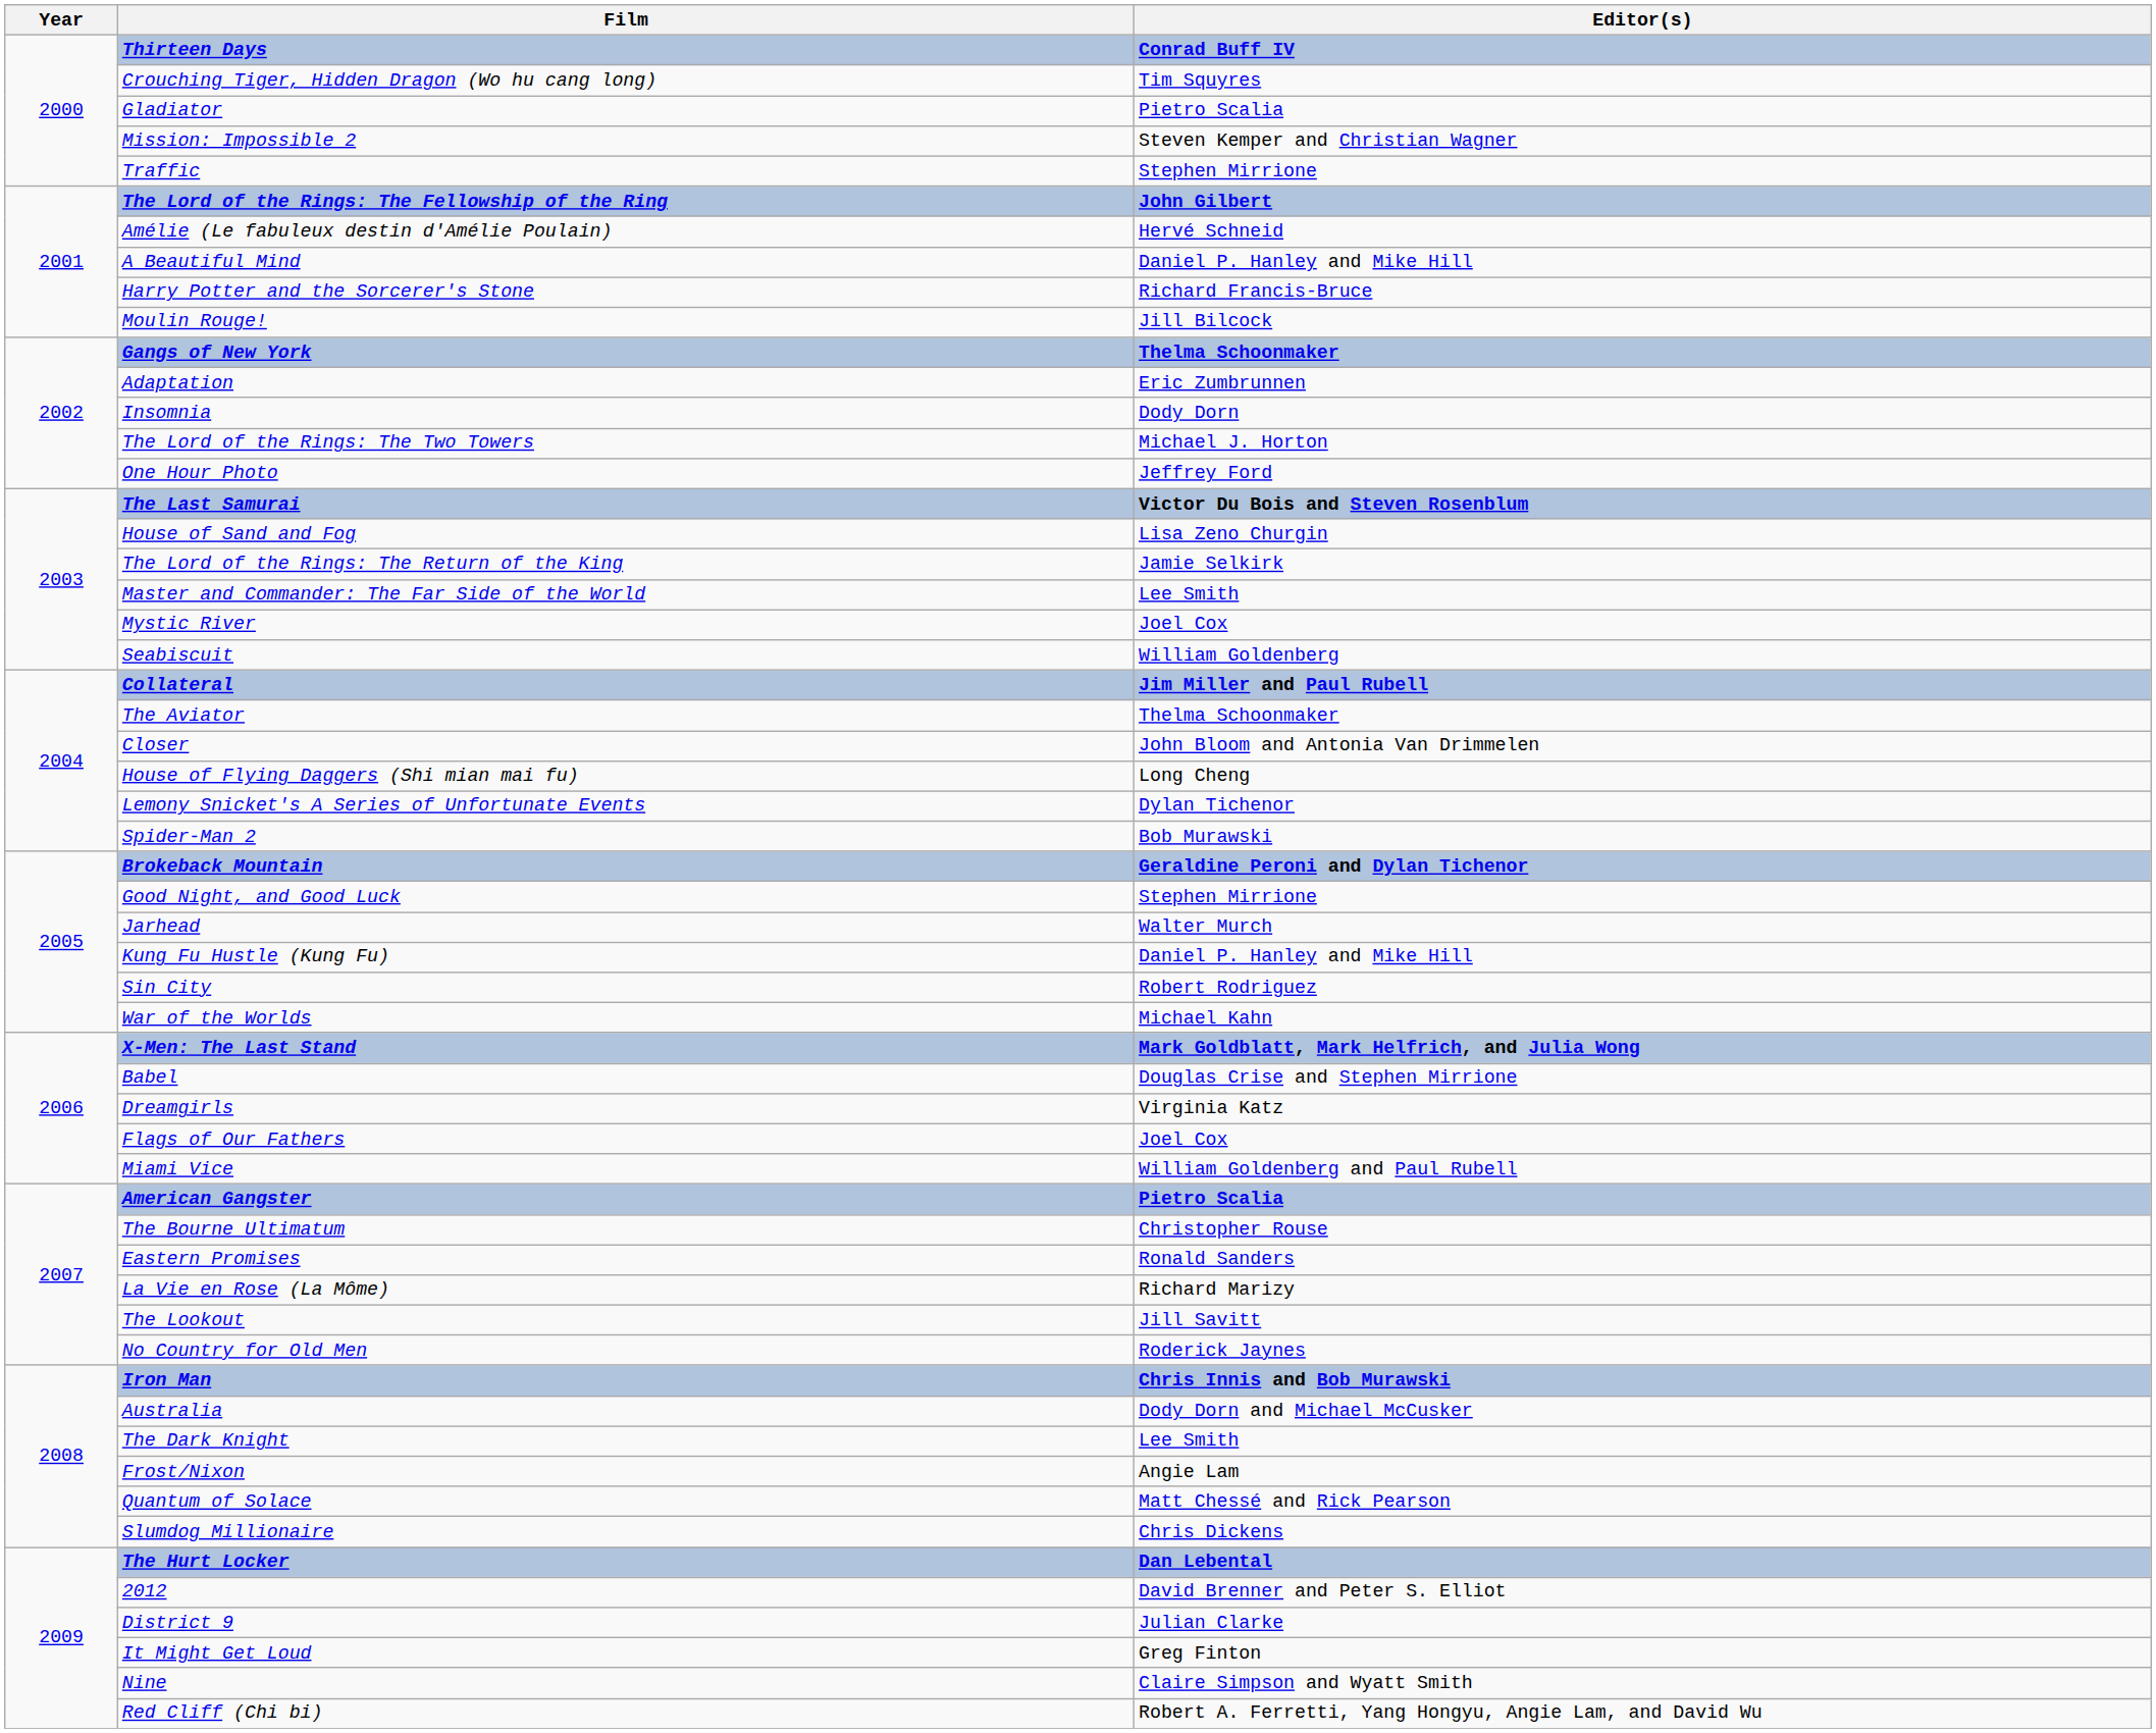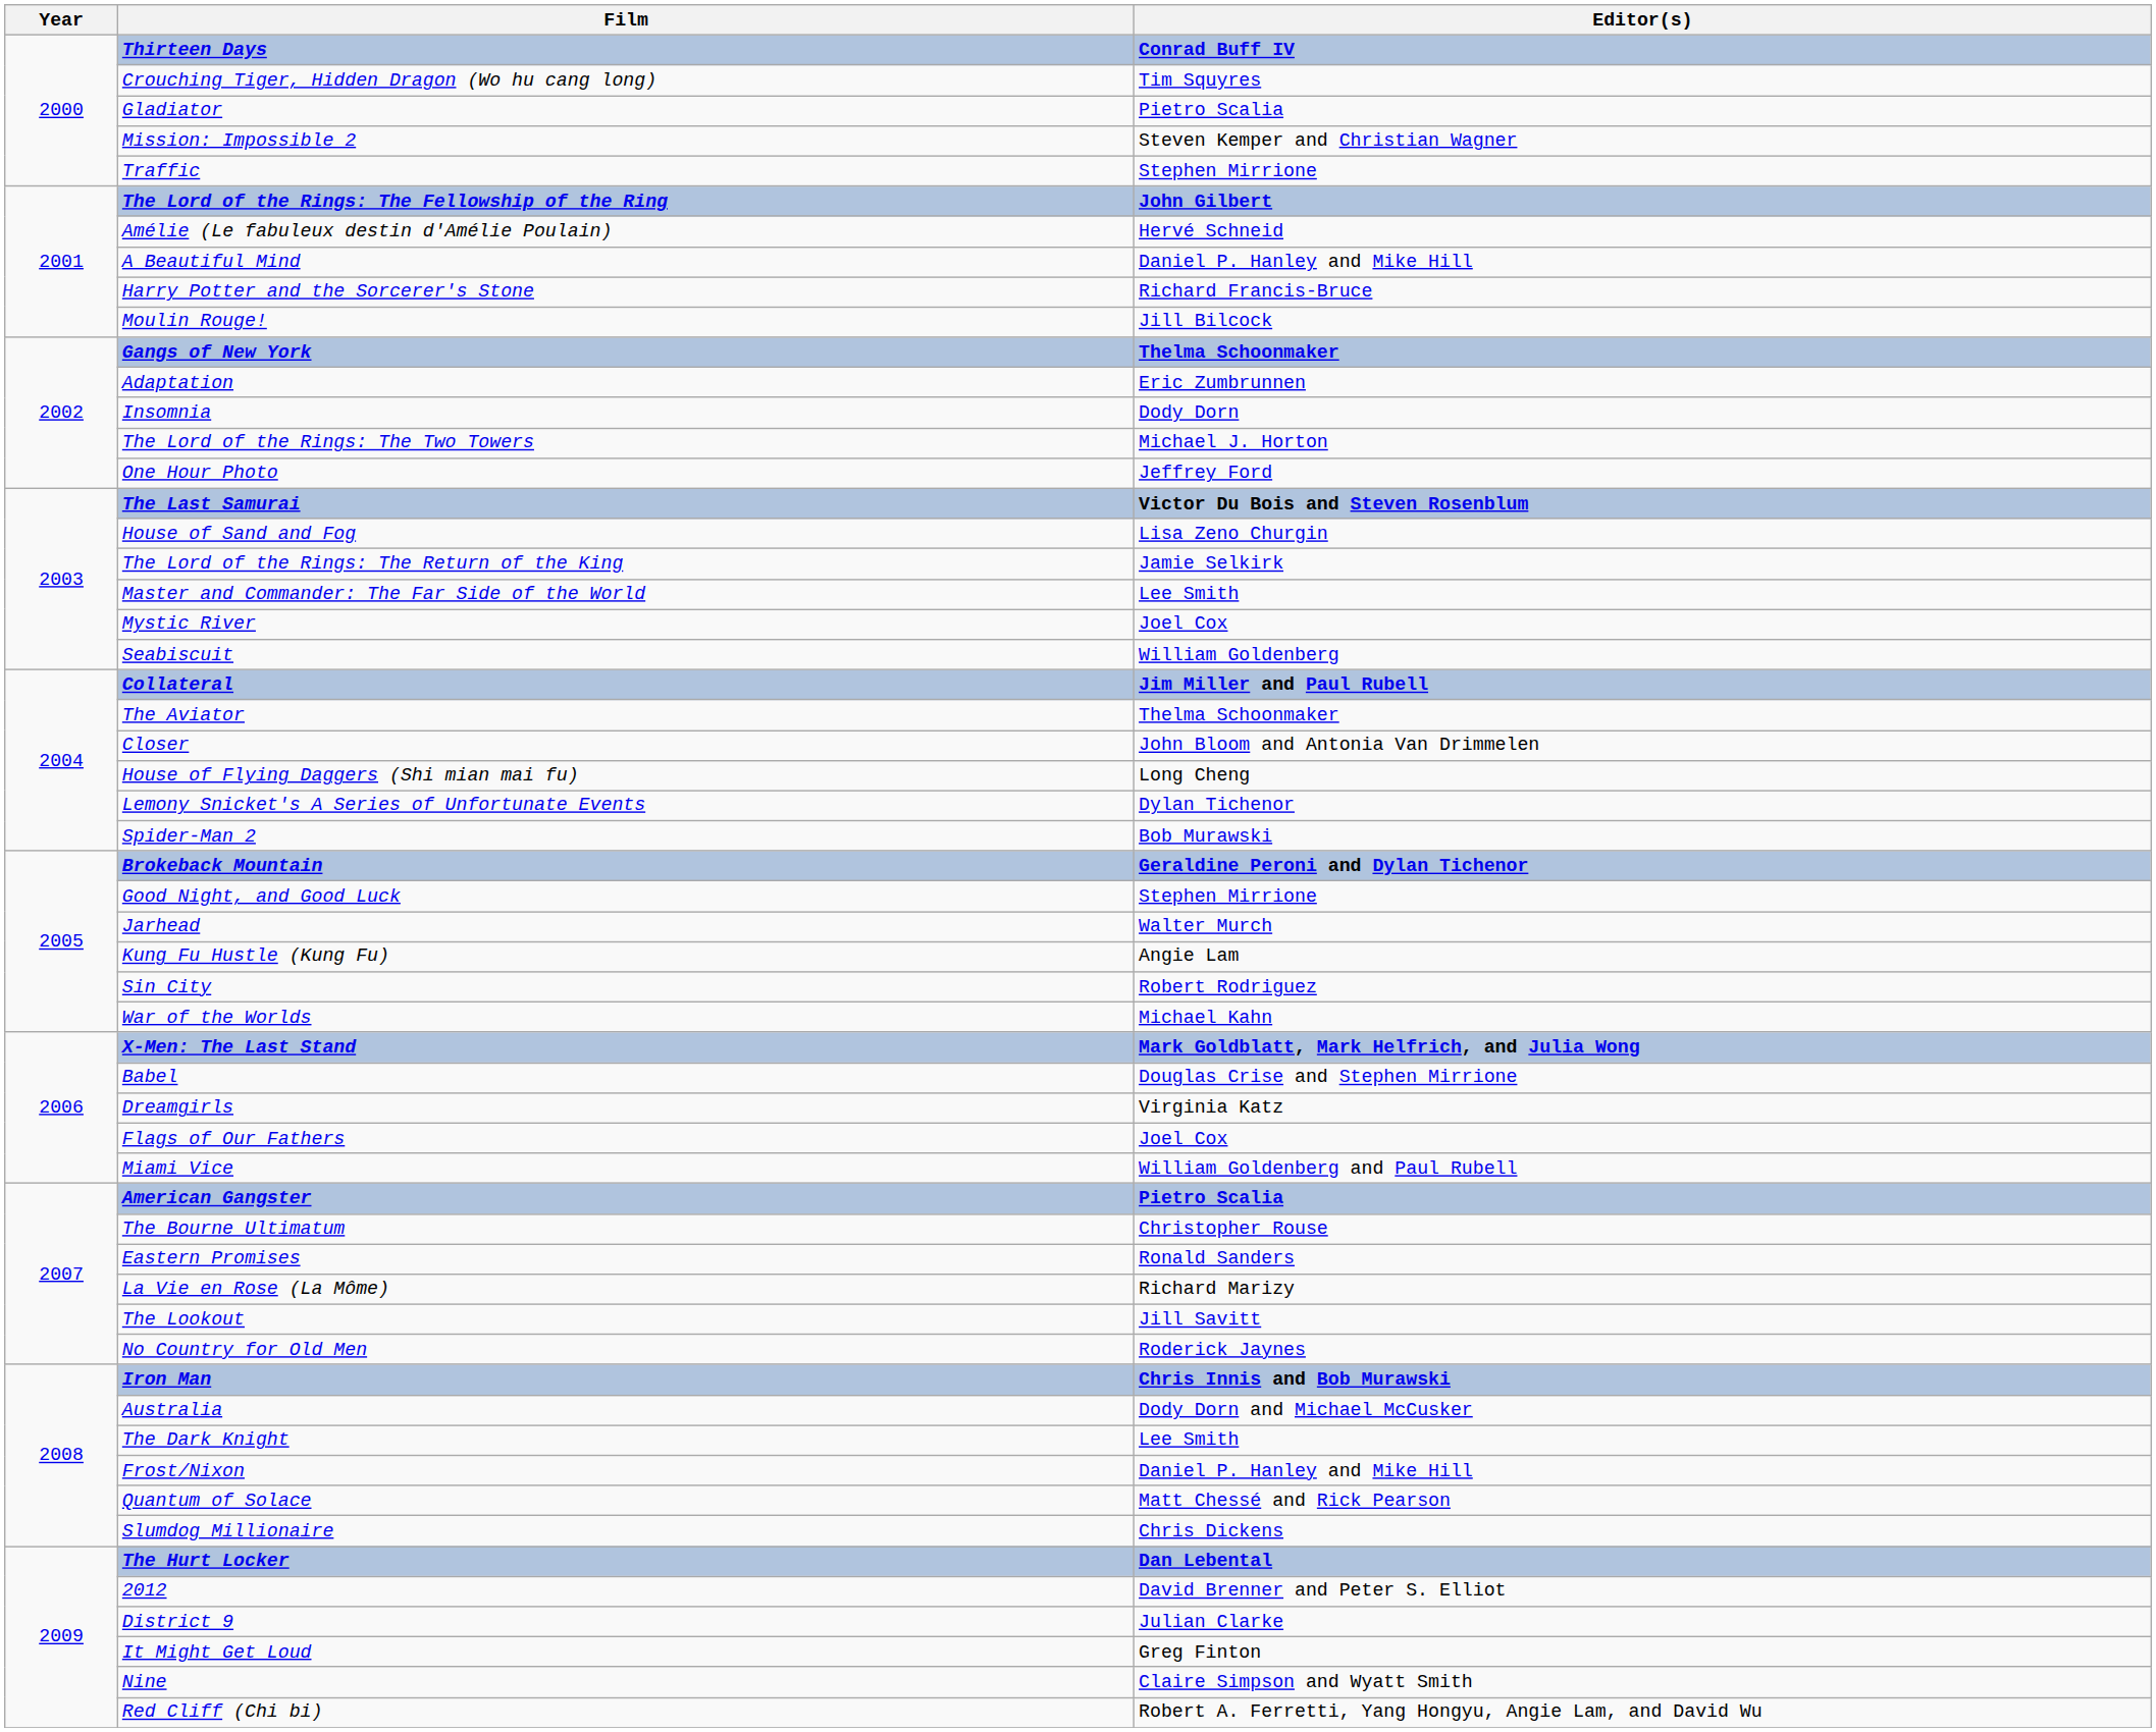Kung Fu Hustle (Kung Fu) | Editor(s): Daniel P. Hanley and Mike Hill -> Angie Lam
Frost/Nixon | Editor(s): Angie Lam -> Daniel P. Hanley and Mike Hill
